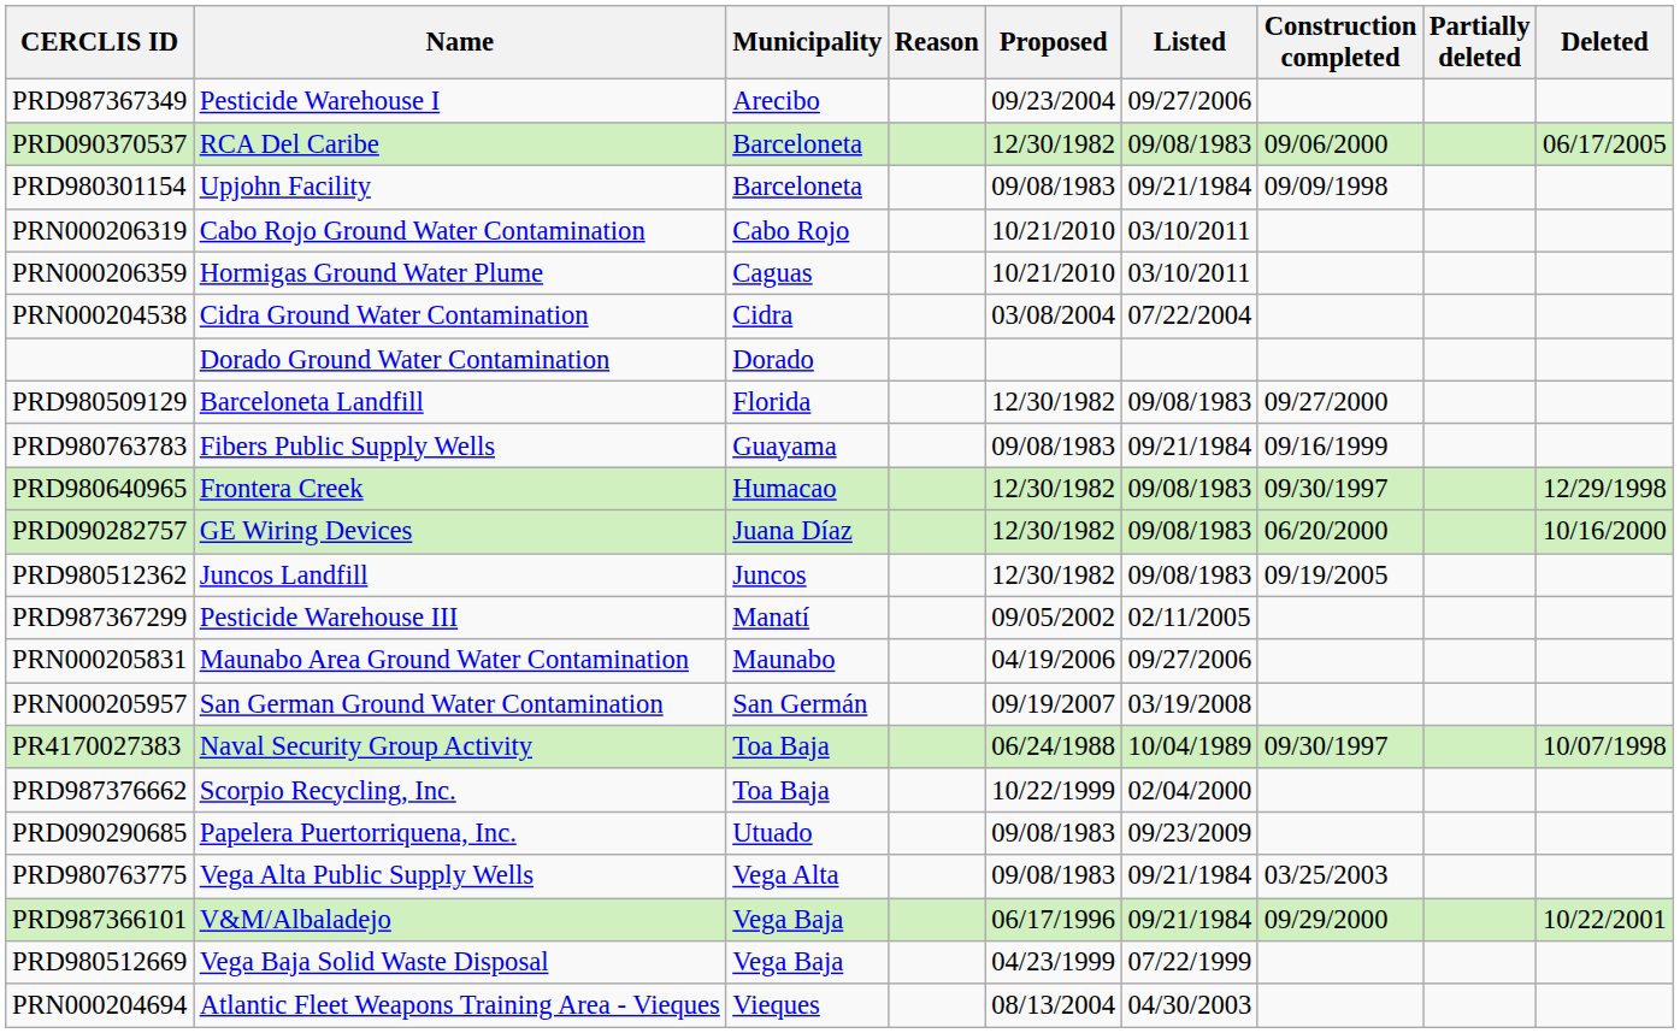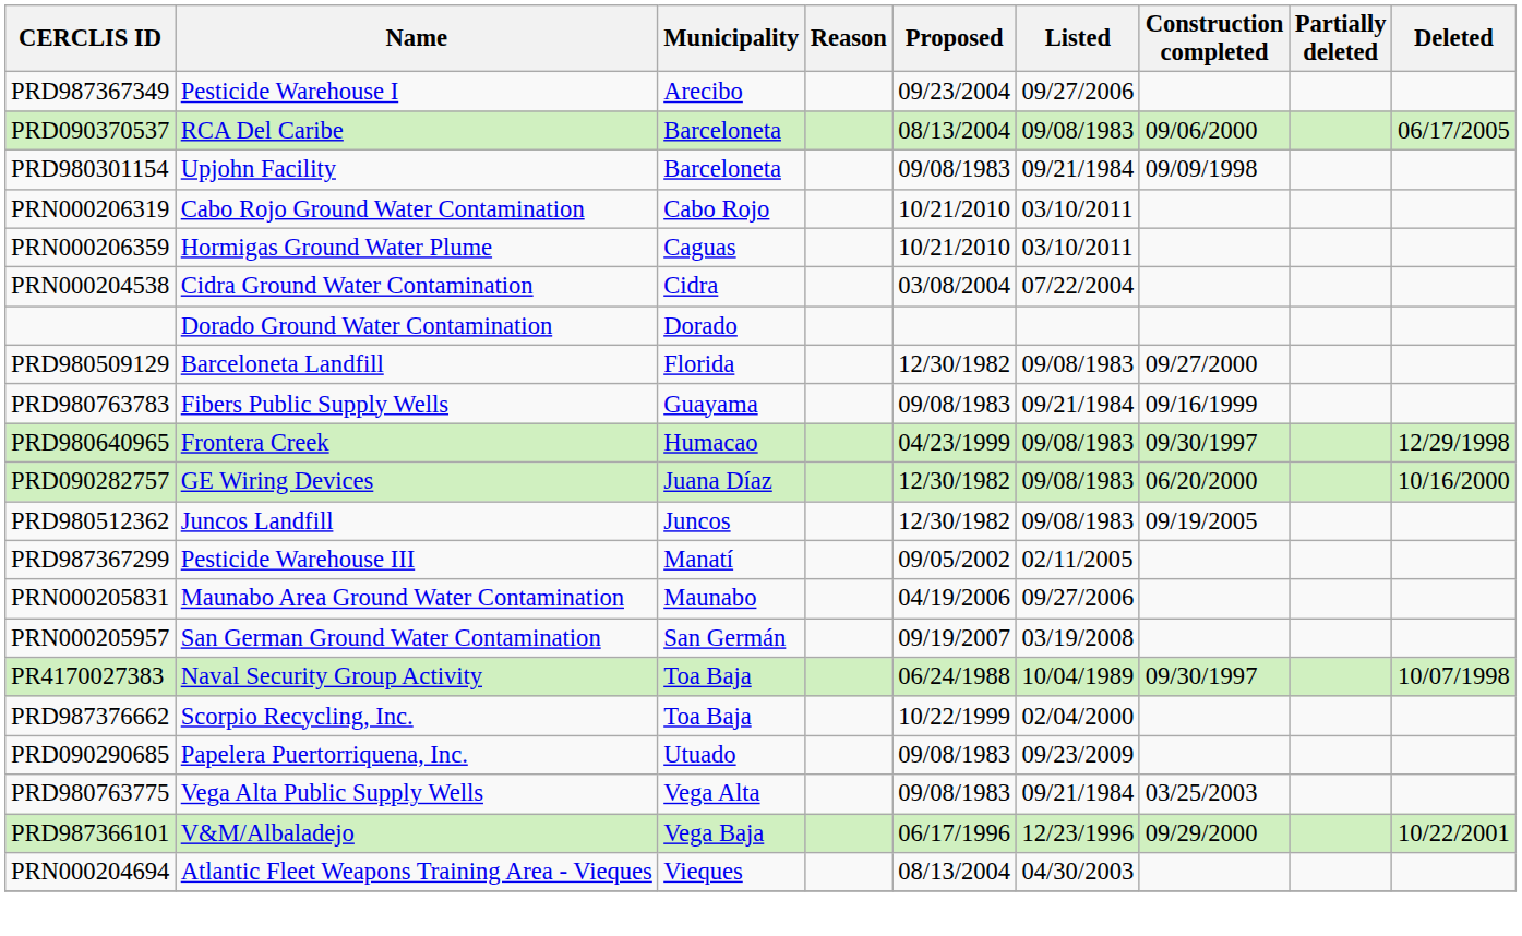PRD090370537 | Proposed: 12/30/1982 -> 08/13/2004
PRD980640965 | Proposed: 12/30/1982 -> 04/23/1999
PRD987366101 | Listed: 09/21/1984 -> 12/23/1996
- row: PRD980512669 | Vega Baja Solid Waste Disposal | Vega Baja | 04/23/1999 | 07/22/1999
